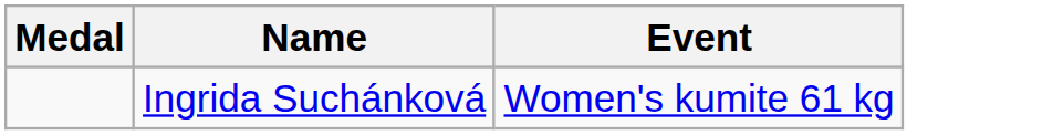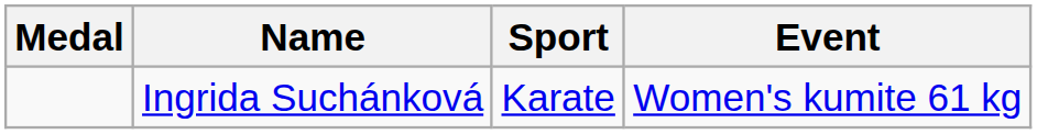+ column: Sport | Karate
